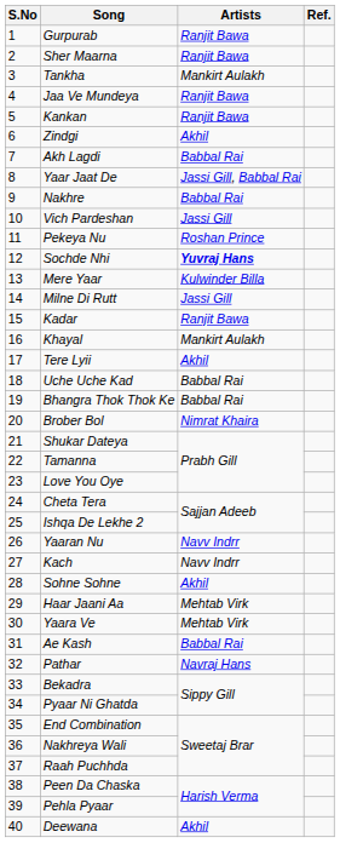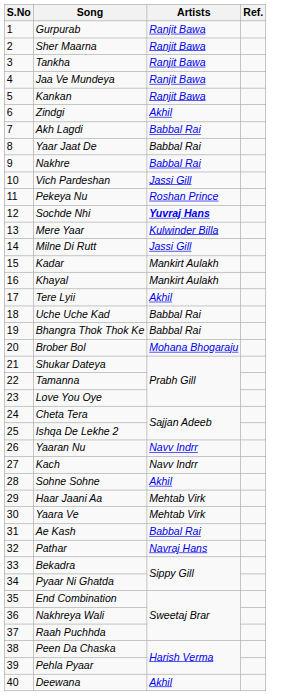Tankha | Artists: Mankirt Aulakh -> Ranjit Bawa
Yaar Jaat De | Artists: Jassi Gill, Babbal Rai -> Babbal Rai
Kadar | Artists: Ranjit Bawa -> Mankirt Aulakh
Brober Bol | Artists: Nimrat Khaira -> Mohana Bhogaraju
